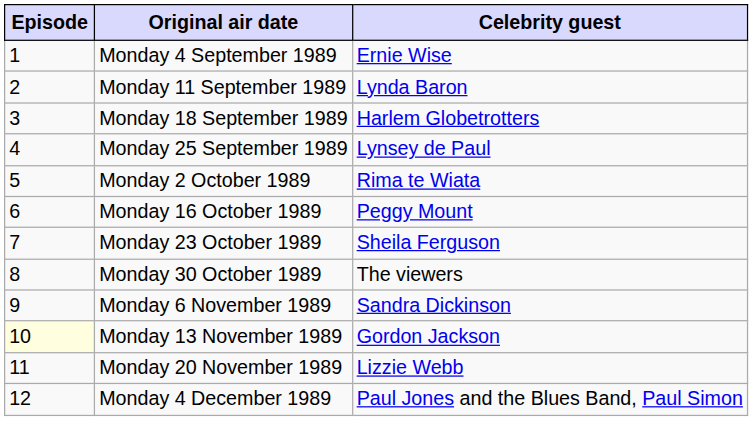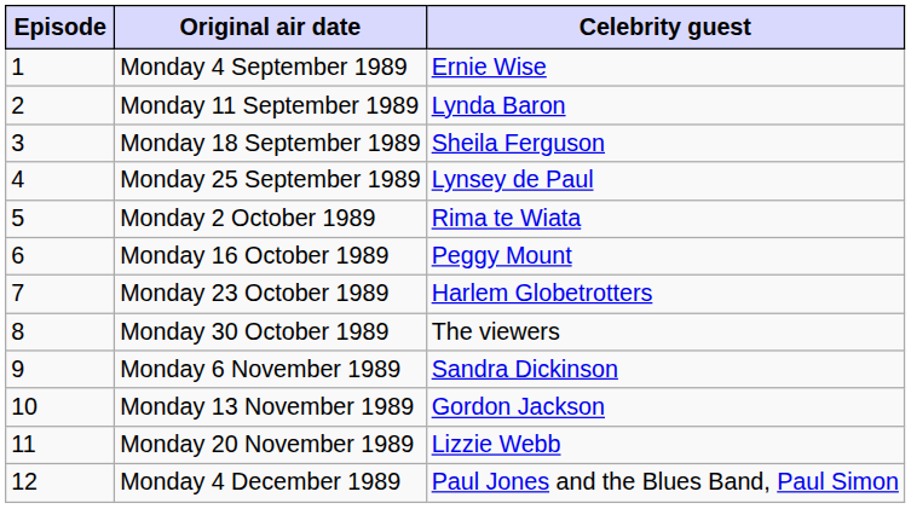Monday 18 September 1989 | Celebrity guest: Harlem Globetrotters -> Sheila Ferguson
Monday 23 October 1989 | Celebrity guest: Sheila Ferguson -> Harlem Globetrotters
Monday 13 November 1989 | Episode: lightyellow background -> no background
